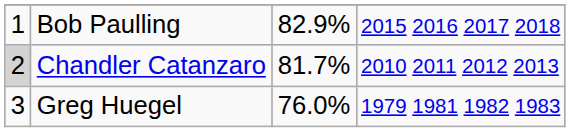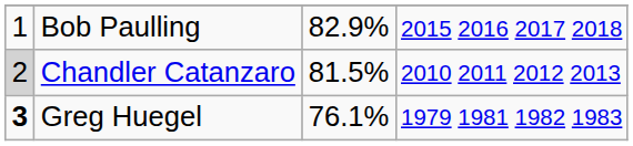Chandler Catanzaro | column 3: 81.7% -> 81.5%
Greg Huegel | column 1: normal -> bold
Greg Huegel | column 3: 76.0% -> 76.1%
